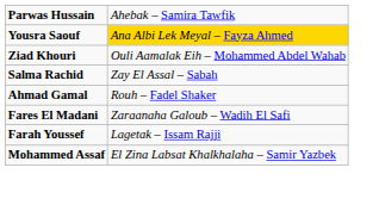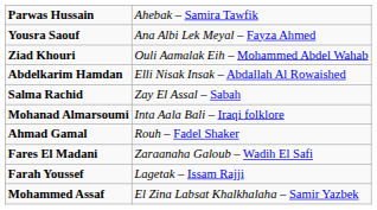Yousra Saouf | column 2: gold background -> no background
+ row: Abdelkarim Hamdan | Elli Nisak Insak – Abdallah Al Rowaished
+ row: Mohanad Almarsoumi | Inta Aala Bali – Iraqi folklore
